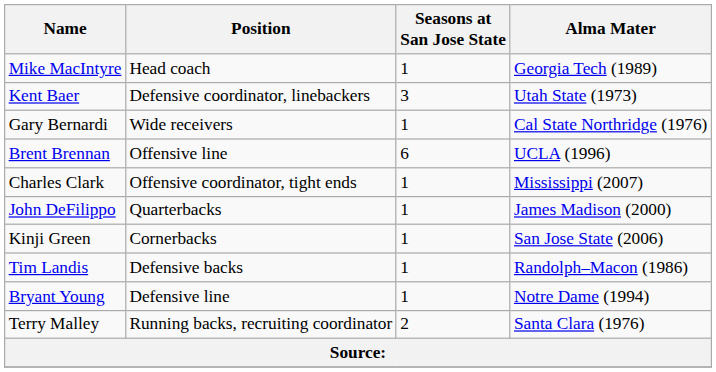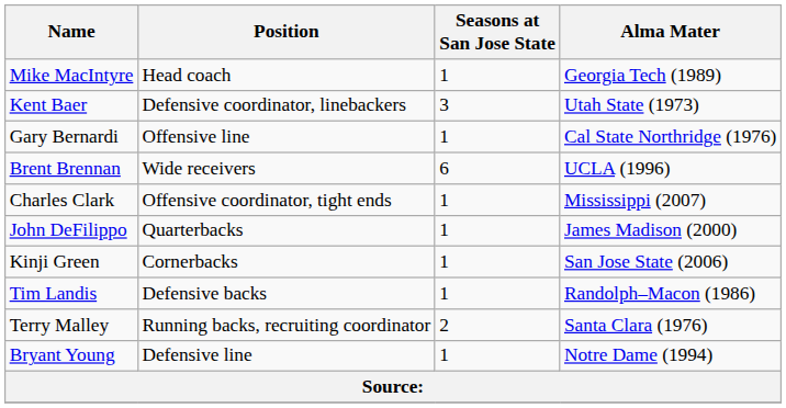Gary Bernardi | Position: Wide receivers -> Offensive line
Brent Brennan | Position: Offensive line -> Wide receivers
rows swapped: Terry Malley <-> Bryant Young
